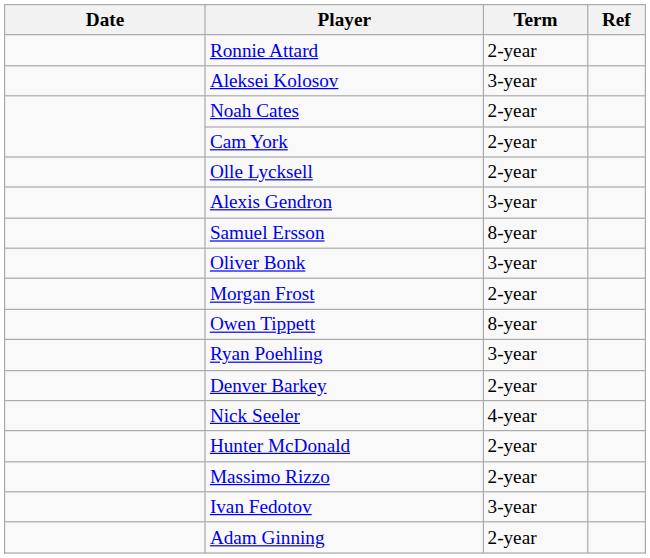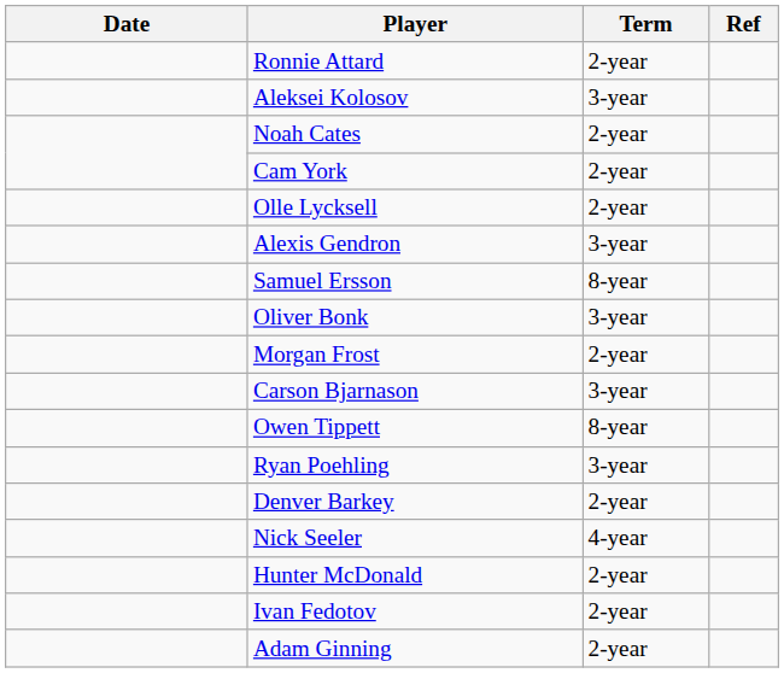+ row: Carson Bjarnason | 3-year
- row: Massimo Rizzo | 2-year
Ivan Fedotov | Term: 3-year -> 2-year
